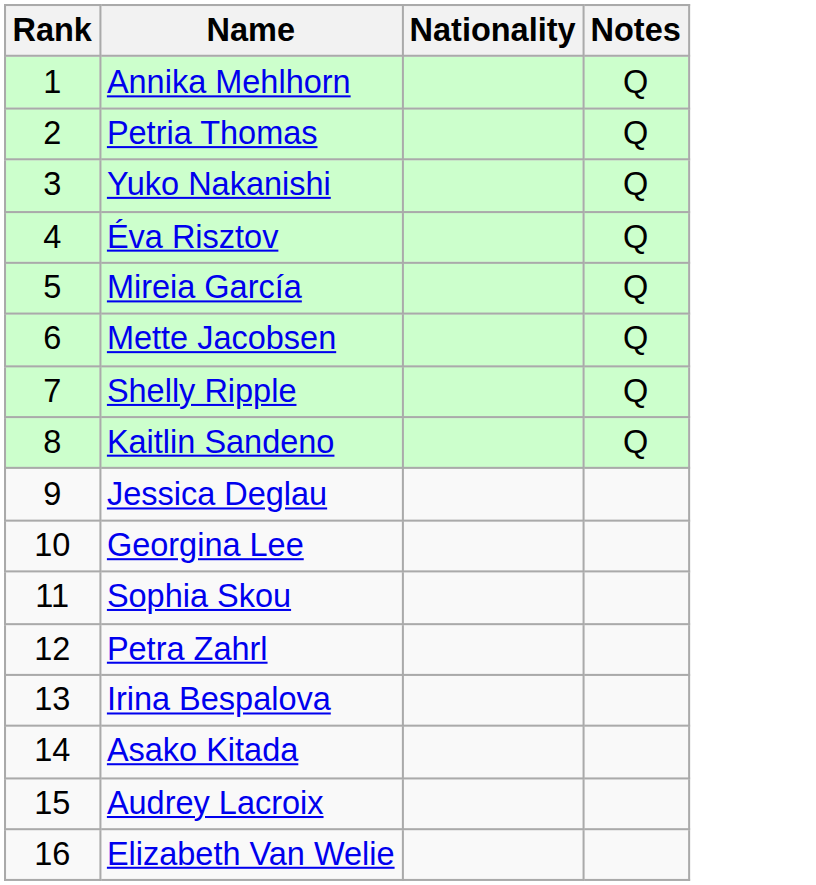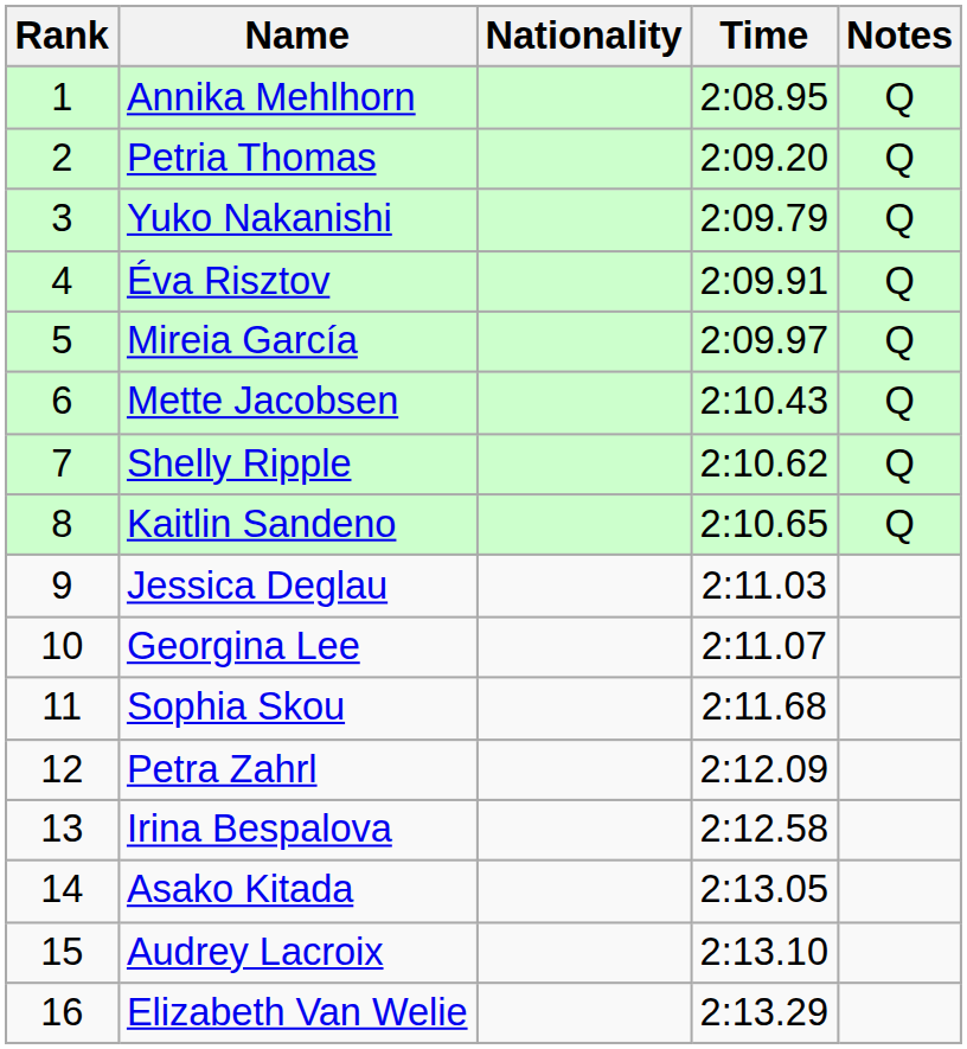+ column: Time | 2:08.95 | 2:09.20 | 2:09.79 | 2:09.91 | 2:09.97 | 2:10.43 | 2:10.62 | 2:10.65 | 2:11.03 | 2:11.07 | 2:11.68 | 2:12.09 | 2:12.58 | 2:13.05 | 2:13.10 | 2:13.29
